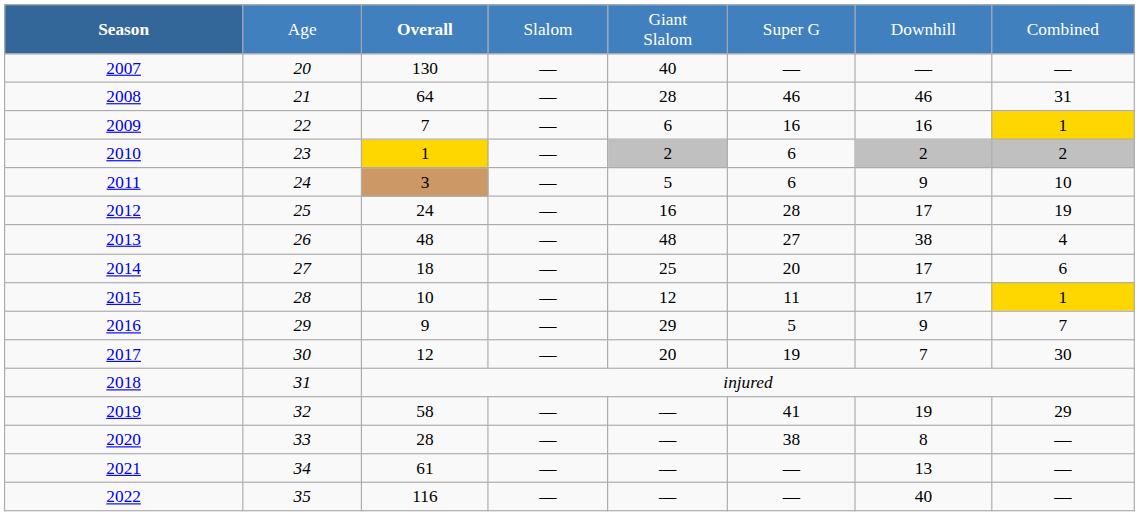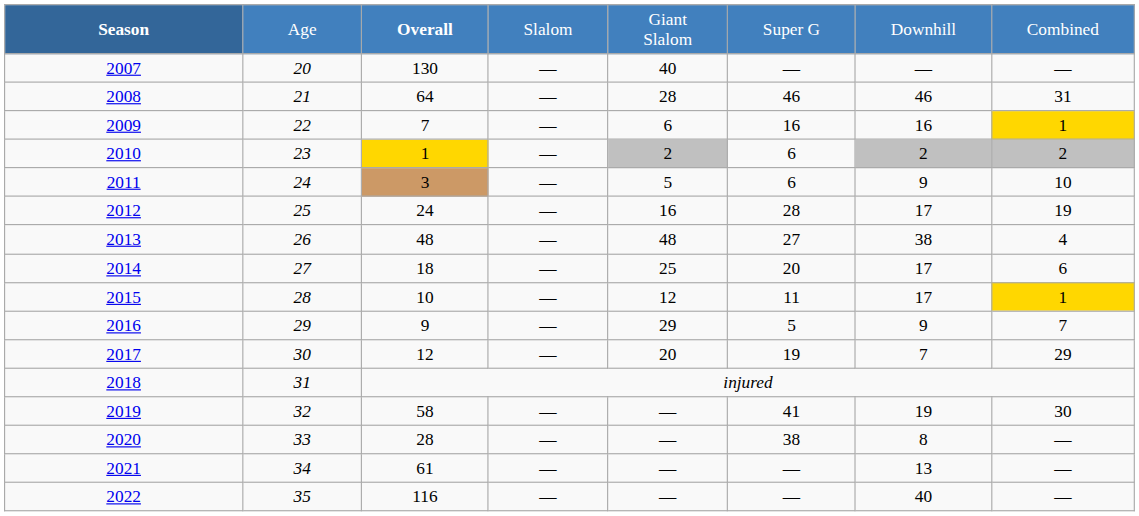2017 | column 8: 30 -> 29
2019 | column 8: 29 -> 30
